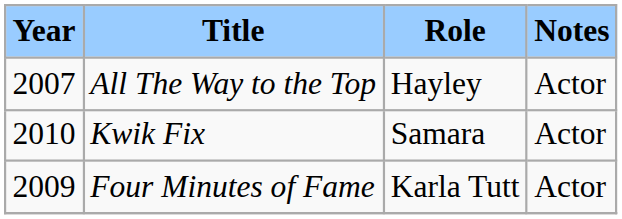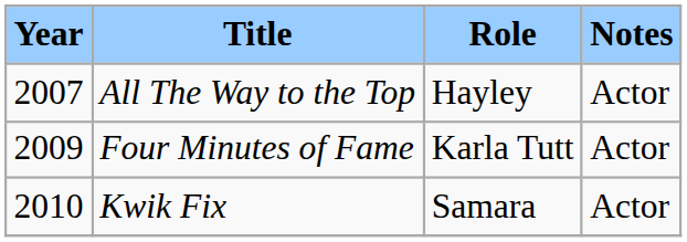rows swapped: Four Minutes of Fame <-> Kwik Fix
